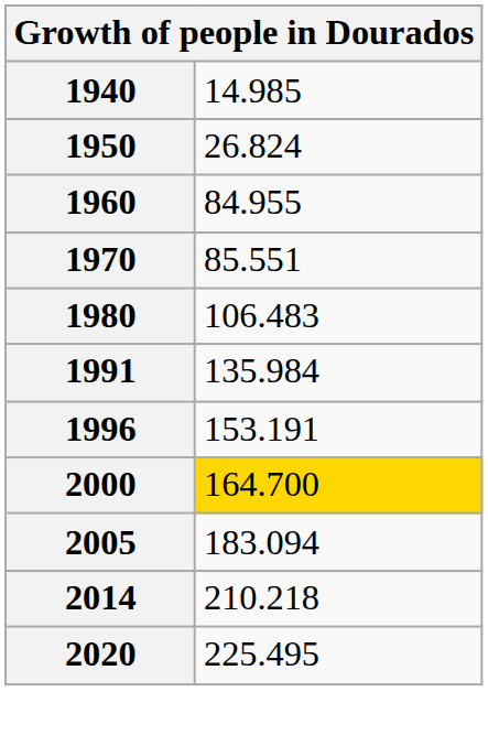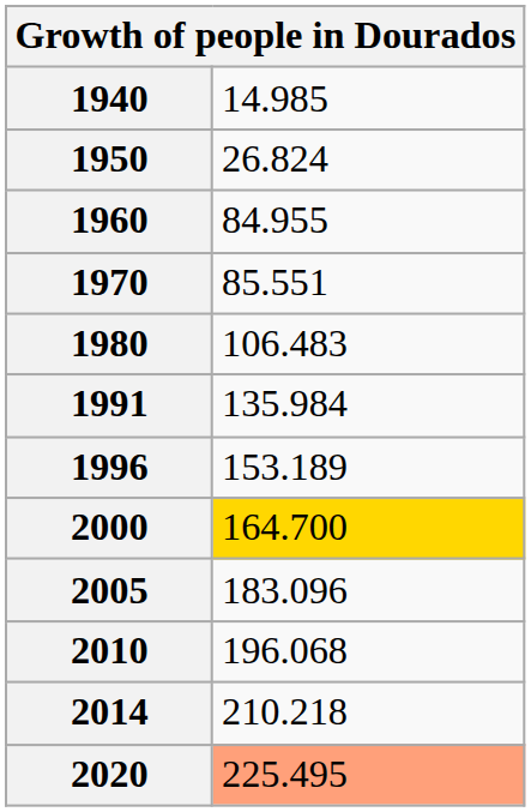1996 | column 2: 153.191 -> 153.189
2005 | column 2: 183.094 -> 183.096
+ row: 2010 | 196.068
2020 | column 2: no background -> lightsalmon background
